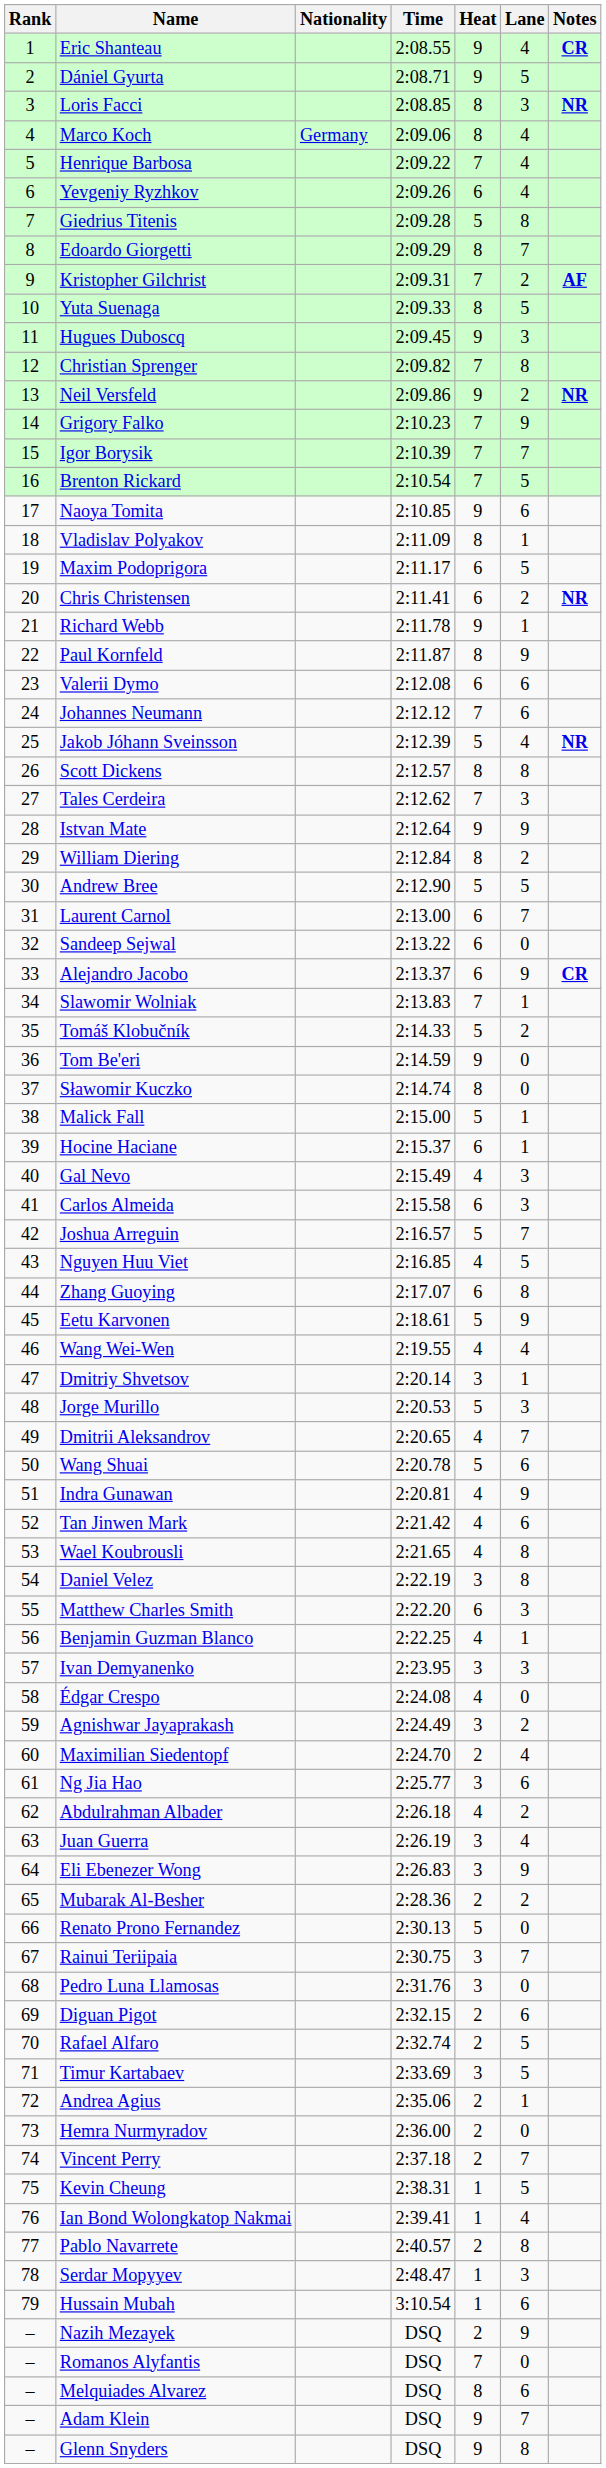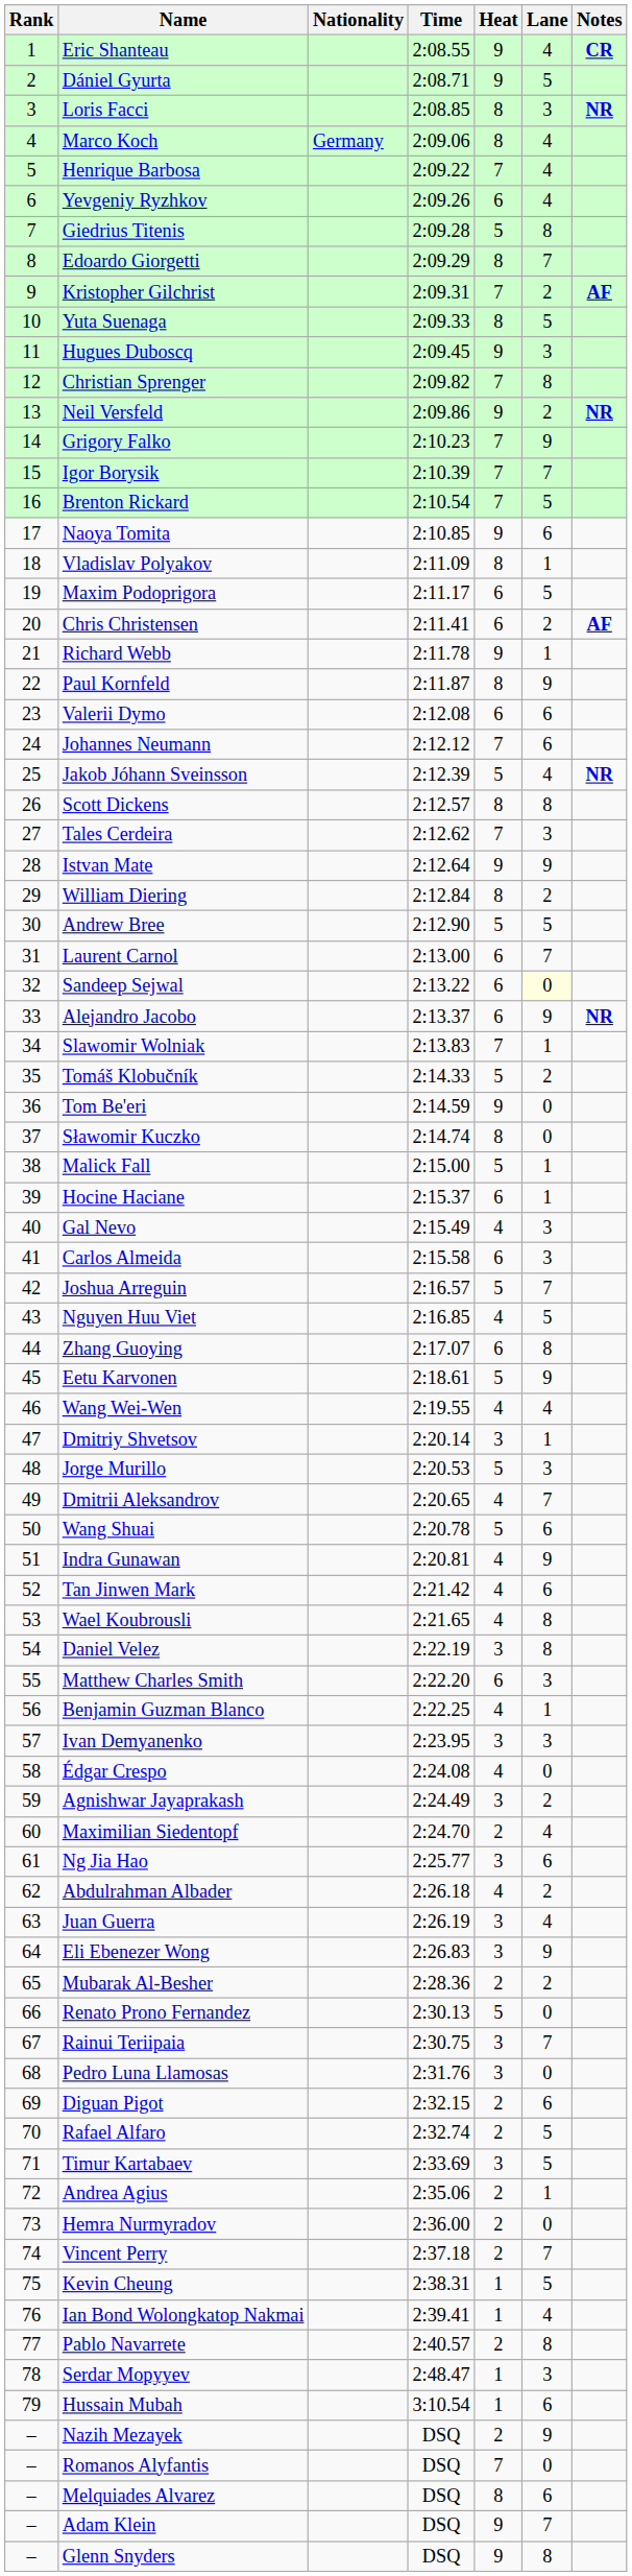Chris Christensen | Notes: NR -> AF
Sandeep Sejwal | Lane: no background -> lightyellow background
Alejandro Jacobo | Notes: CR -> NR
